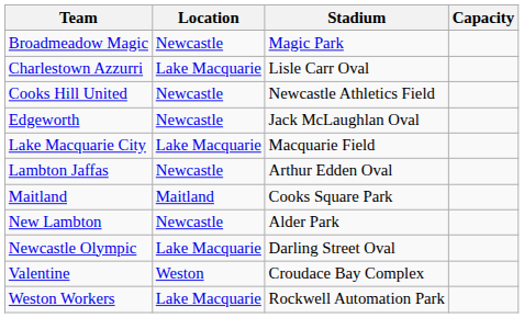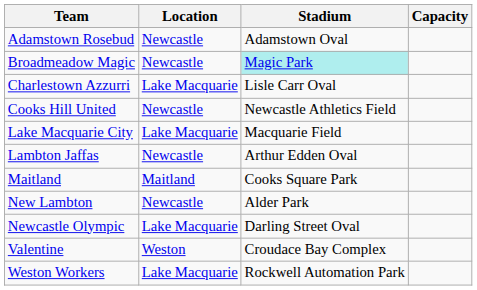+ row: Adamstown Rosebud | Newcastle | Adamstown Oval
Broadmeadow Magic | Stadium: no background -> paleturquoise background
- row: Edgeworth | Newcastle | Jack McLaughlan Oval
